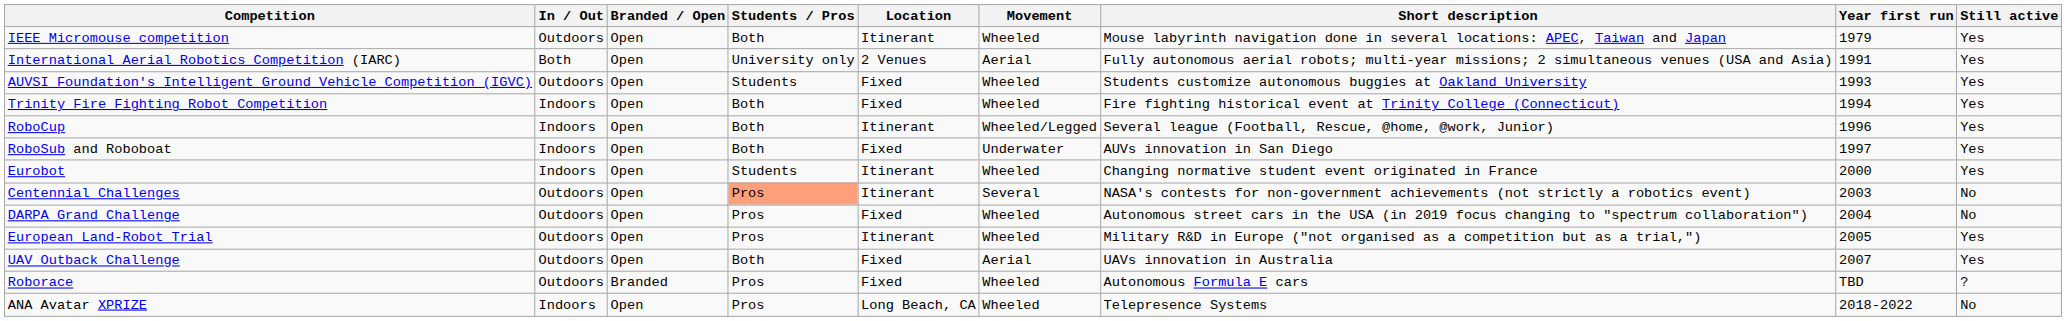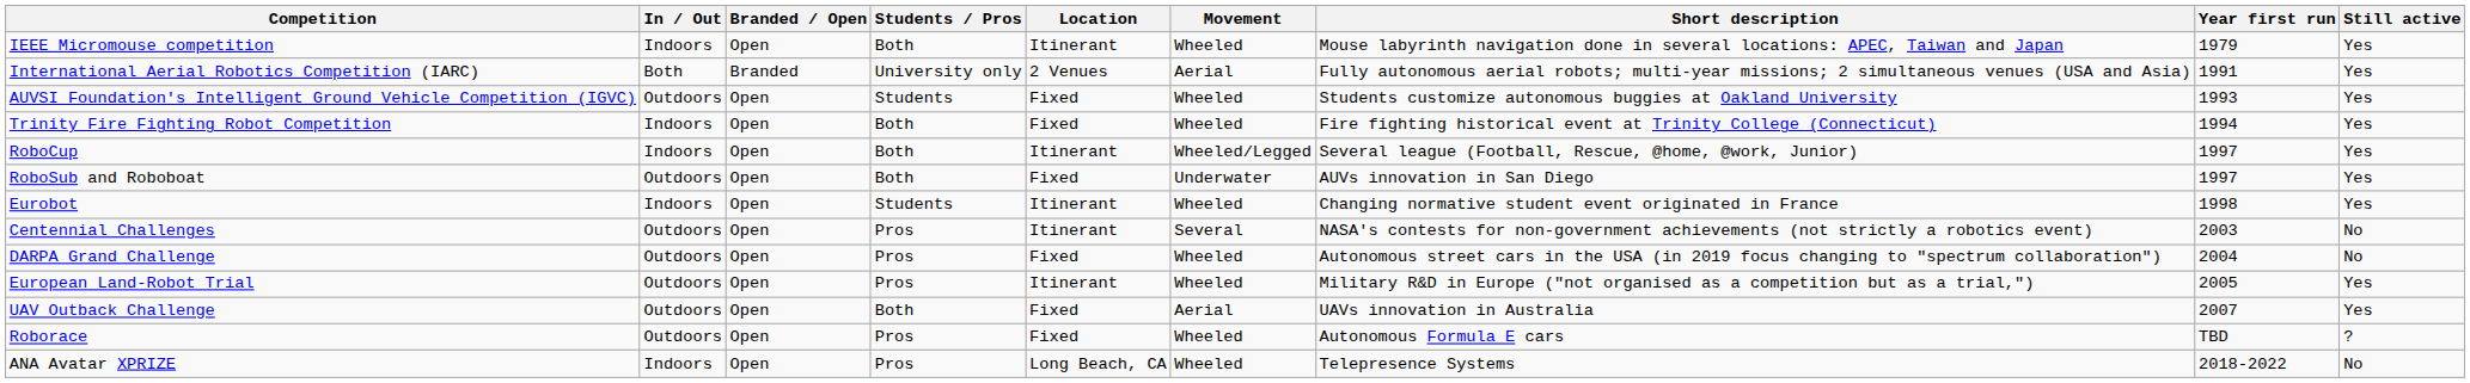IEEE Micromouse competition | In / Out: Outdoors -> Indoors
International Aerial Robotics Competition (IARC) | Branded / Open: Open -> Branded
RoboCup | Year first run: 1996 -> 1997
RoboSub and Roboboat | In / Out: Indoors -> Outdoors
Eurobot | Year first run: 2000 -> 1998
Centennial Challenges | Students / Pros: lightsalmon background -> no background
Roborace | Branded / Open: Branded -> Open
